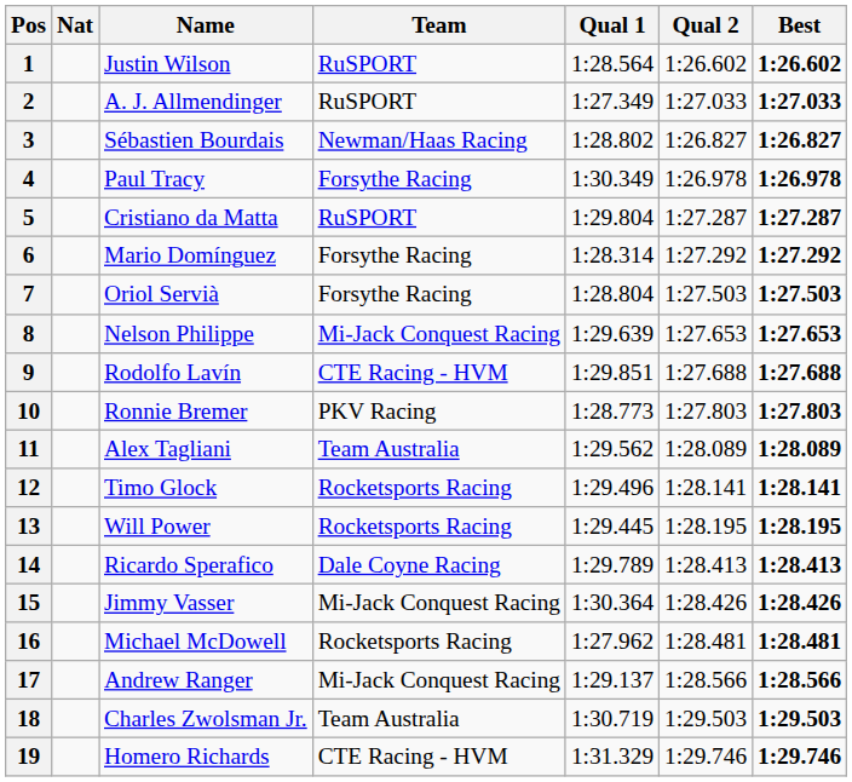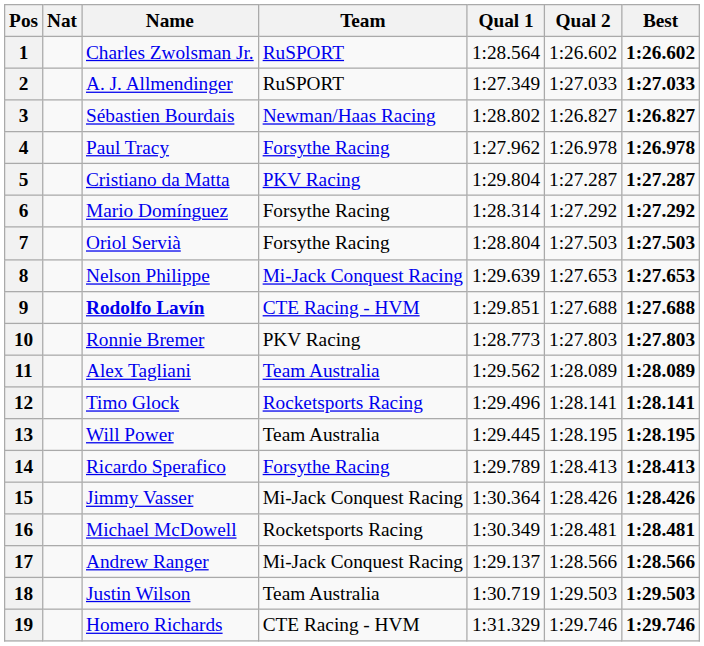1 | Name: Justin Wilson -> Charles Zwolsman Jr.
4 | Qual 1: 1:30.349 -> 1:27.962
5 | Team: RuSPORT -> PKV Racing
9 | Name: normal -> bold
13 | Team: Rocketsports Racing -> Team Australia
14 | Team: Dale Coyne Racing -> Forsythe Racing
16 | Qual 1: 1:27.962 -> 1:30.349
18 | Name: Charles Zwolsman Jr. -> Justin Wilson
